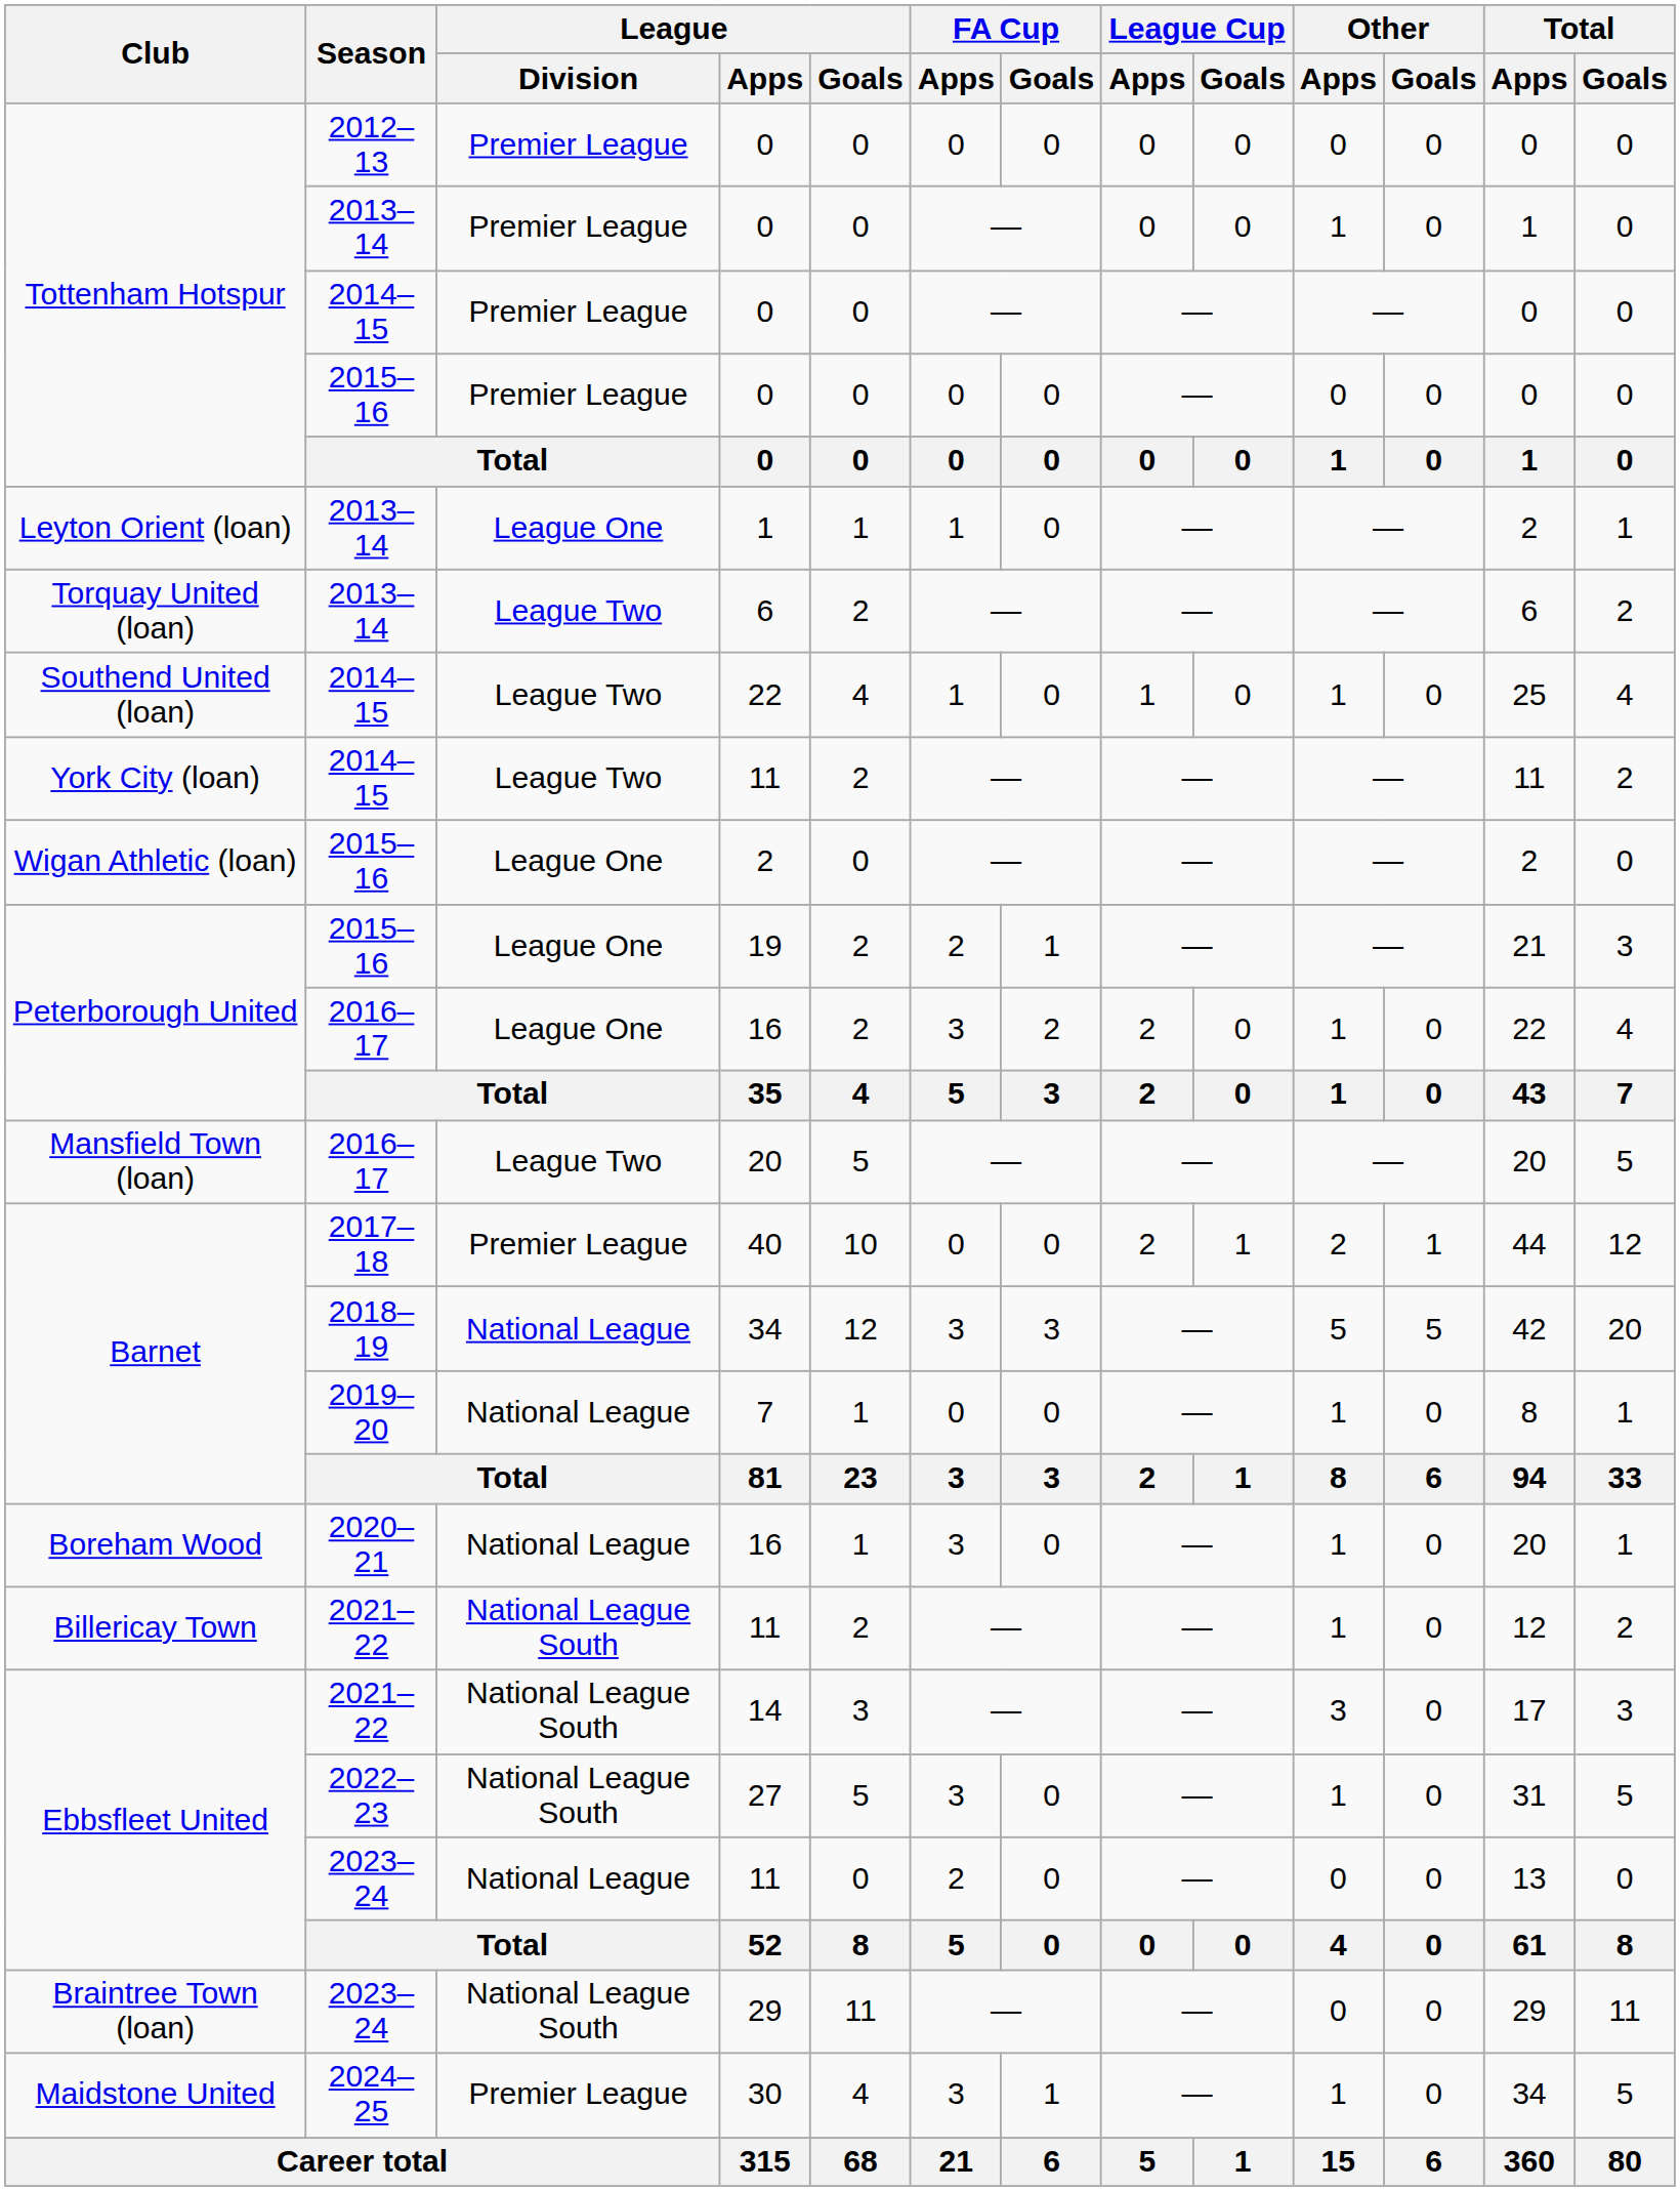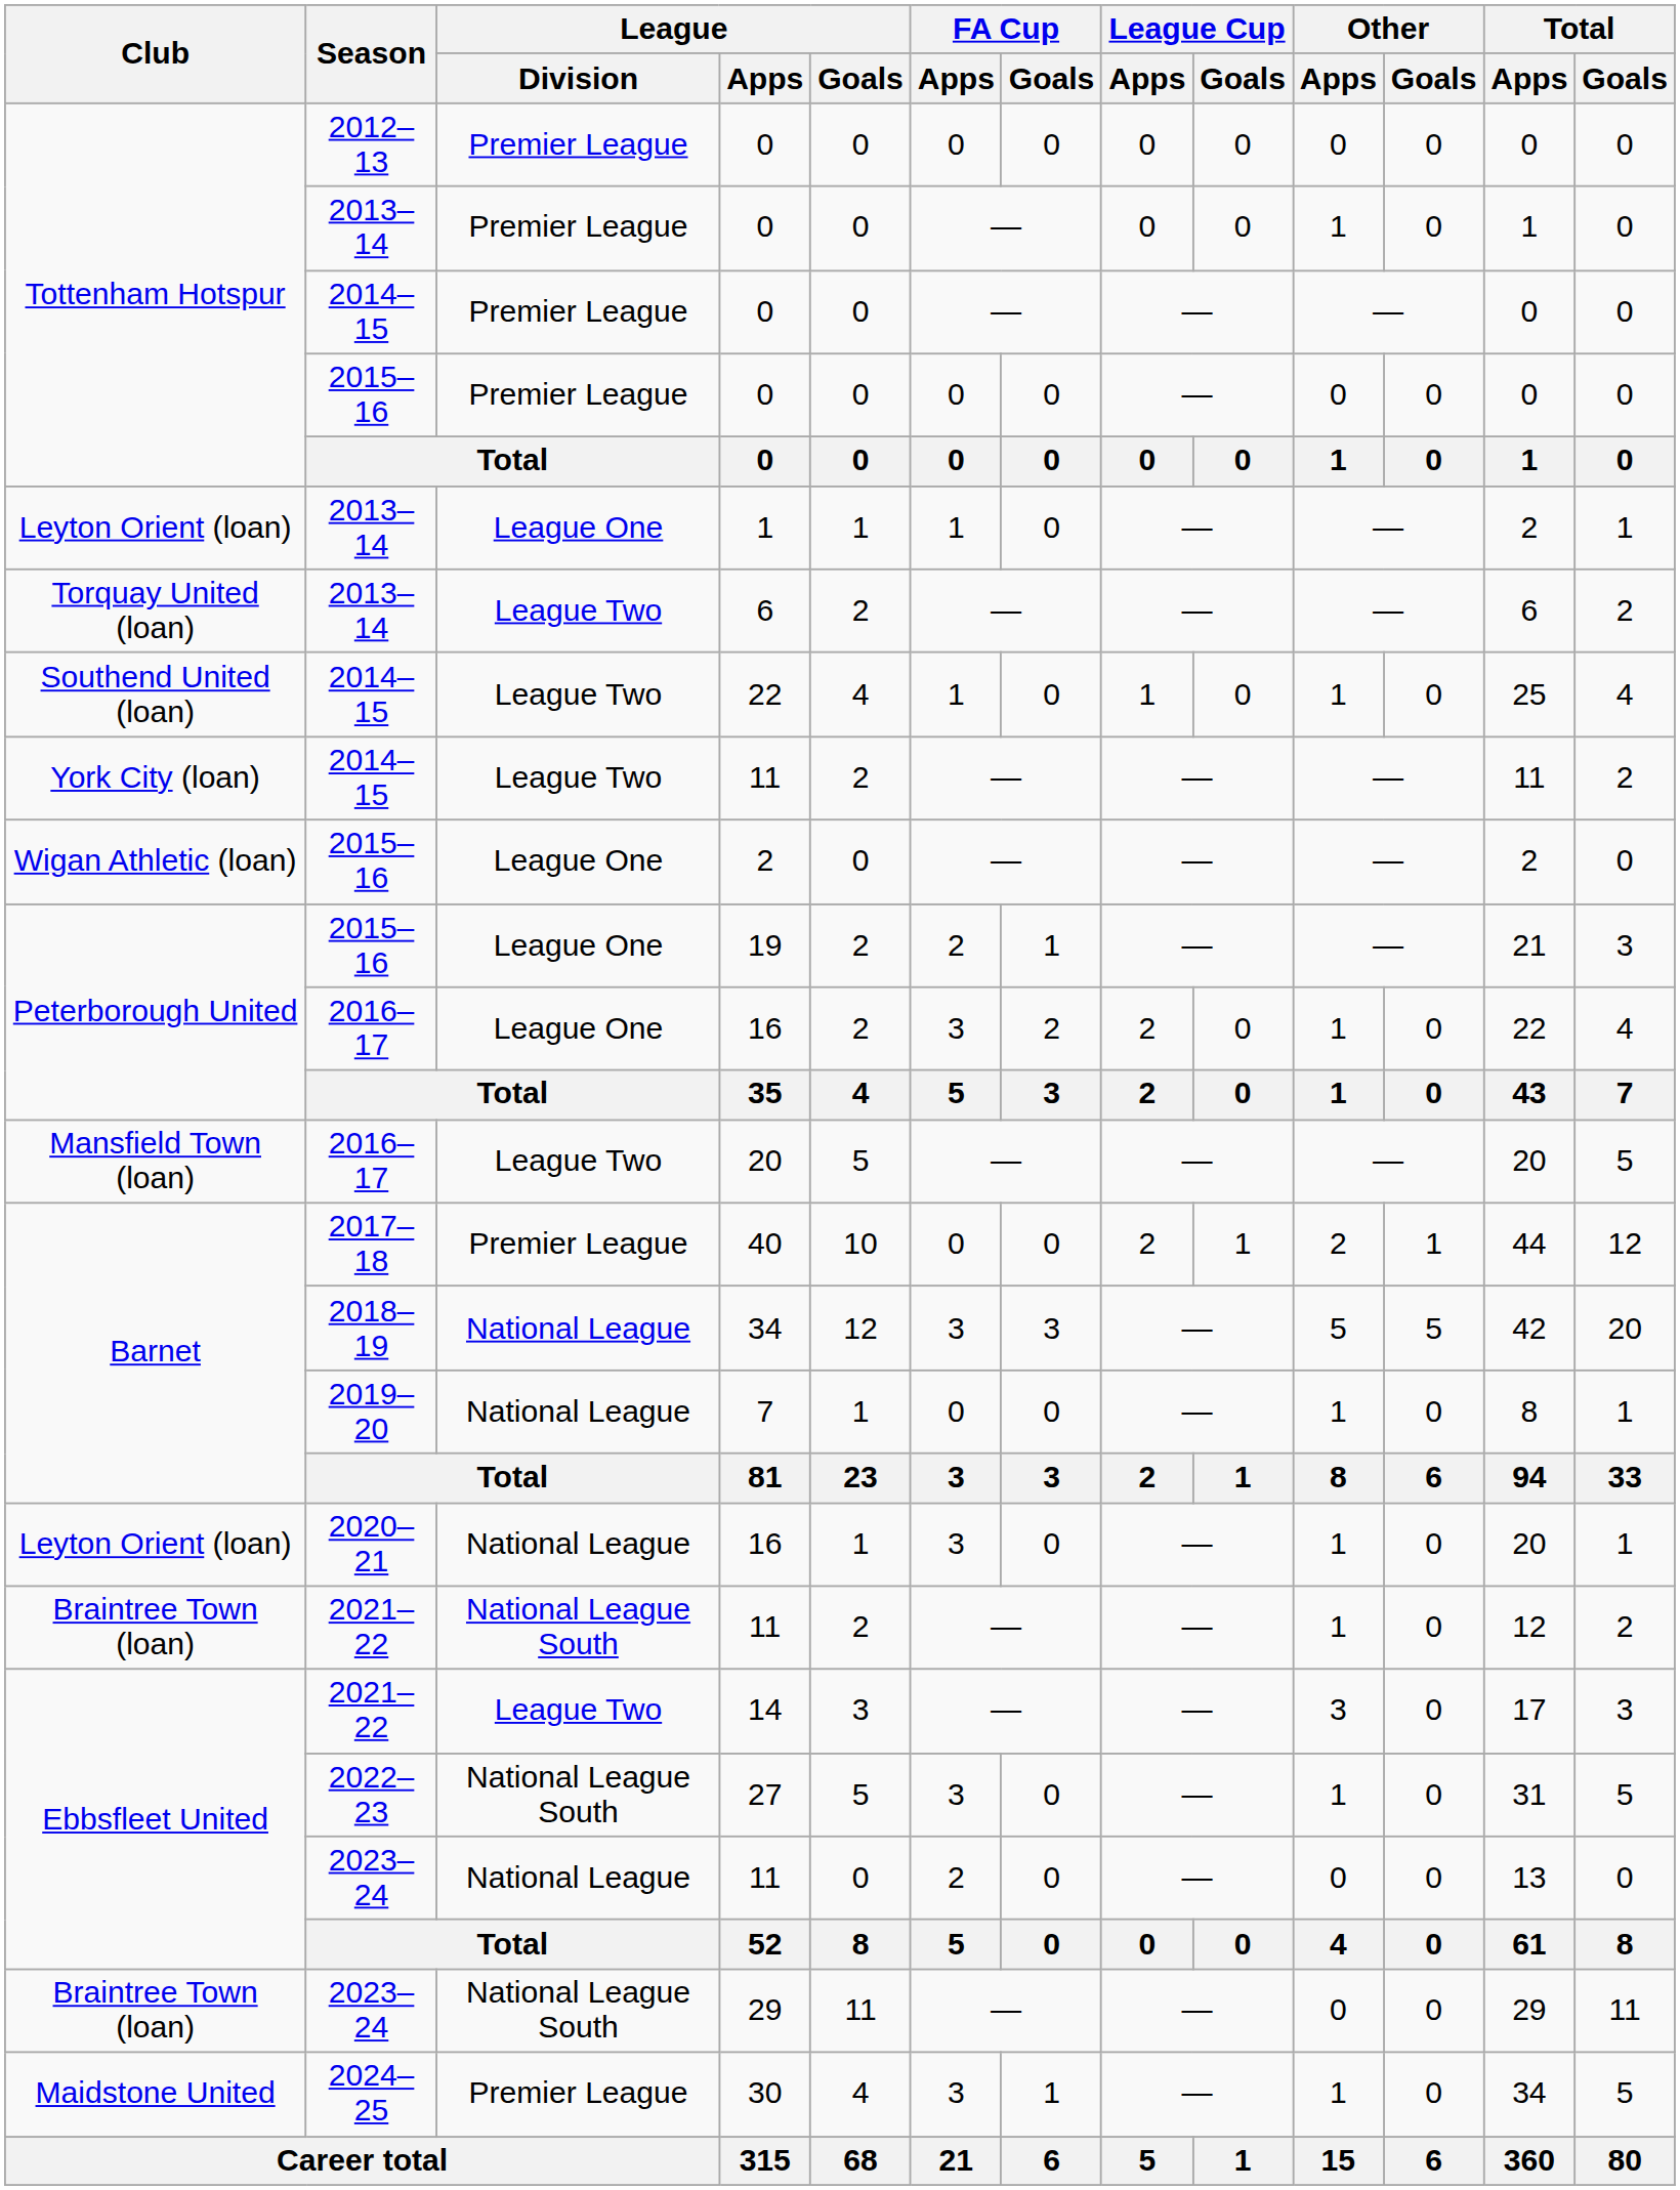2020–21 / 16 | Club: Boreham Wood -> Leyton Orient (loan)
2021–22 / 11 | Club: Billericay Town -> Braintree Town (loan)
14 | League / Division: National League South -> League Two
